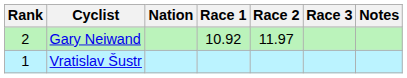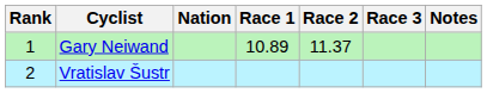Gary Neiwand | Rank: 2 -> 1
Gary Neiwand | Race 1: 10.92 -> 10.89
Gary Neiwand | Race 2: 11.97 -> 11.37
Vratislav Šustr | Rank: 1 -> 2
